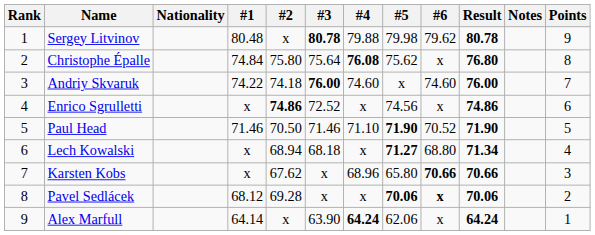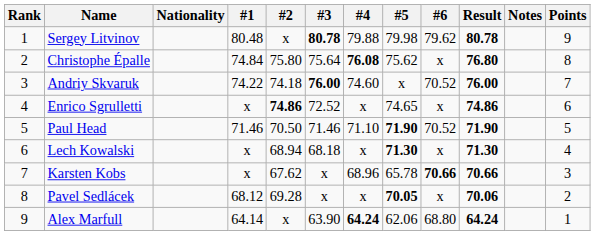Andriy Skvaruk | #6: 74.60 -> 70.52
Enrico Sgrulletti | #5: 74.56 -> 74.65
Lech Kowalski | #5: 71.27 -> 71.30
Lech Kowalski | #6: 68.80 -> x
Lech Kowalski | Result: 71.34 -> 71.30
Karsten Kobs | #5: 65.80 -> 65.78
Pavel Sedlácek | #5: 70.06 -> 70.05
Pavel Sedlácek | #6: bold -> normal
Alex Marfull | #6: x -> 68.80
